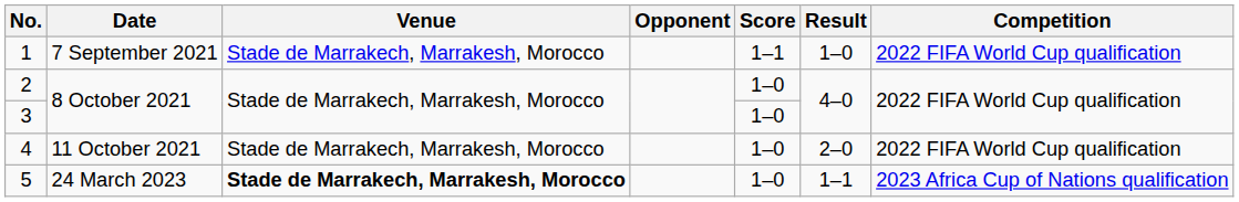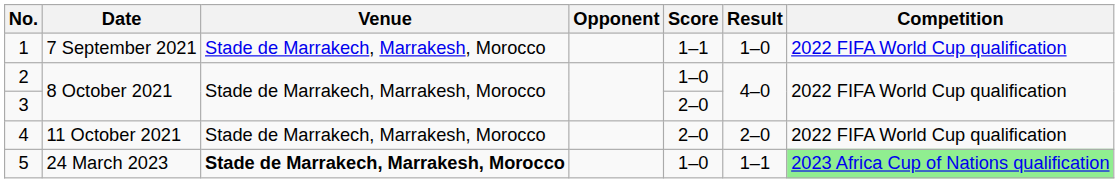3 | Score: 1–0 -> 2–0
4 | Score: 1–0 -> 2–0
5 | Competition: no background -> lightgreen background
